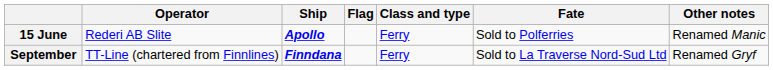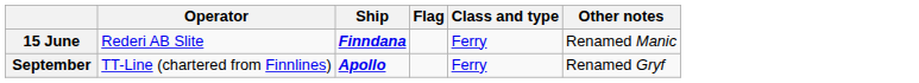- column: Fate | Sold to Polferries | Sold to La Traverse Nord-Sud Ltd
15 June | Ship: Apollo -> Finndana
September | Ship: Finndana -> Apollo
